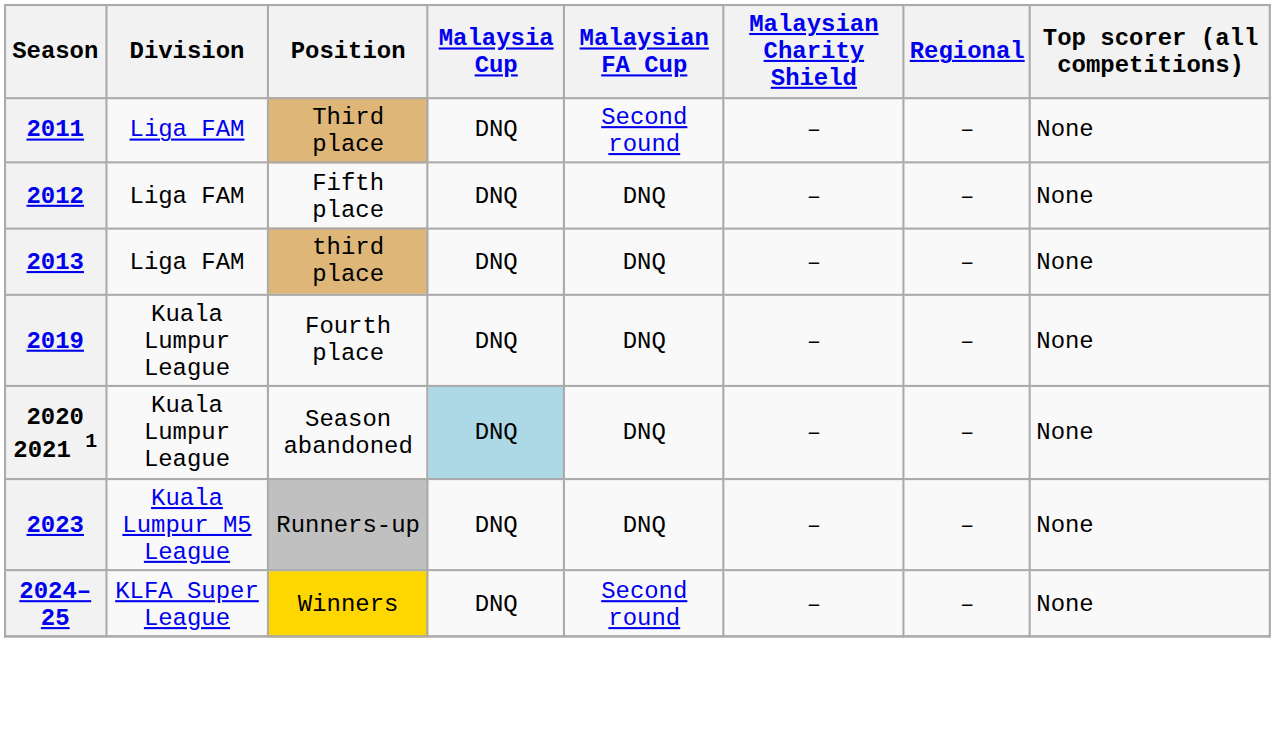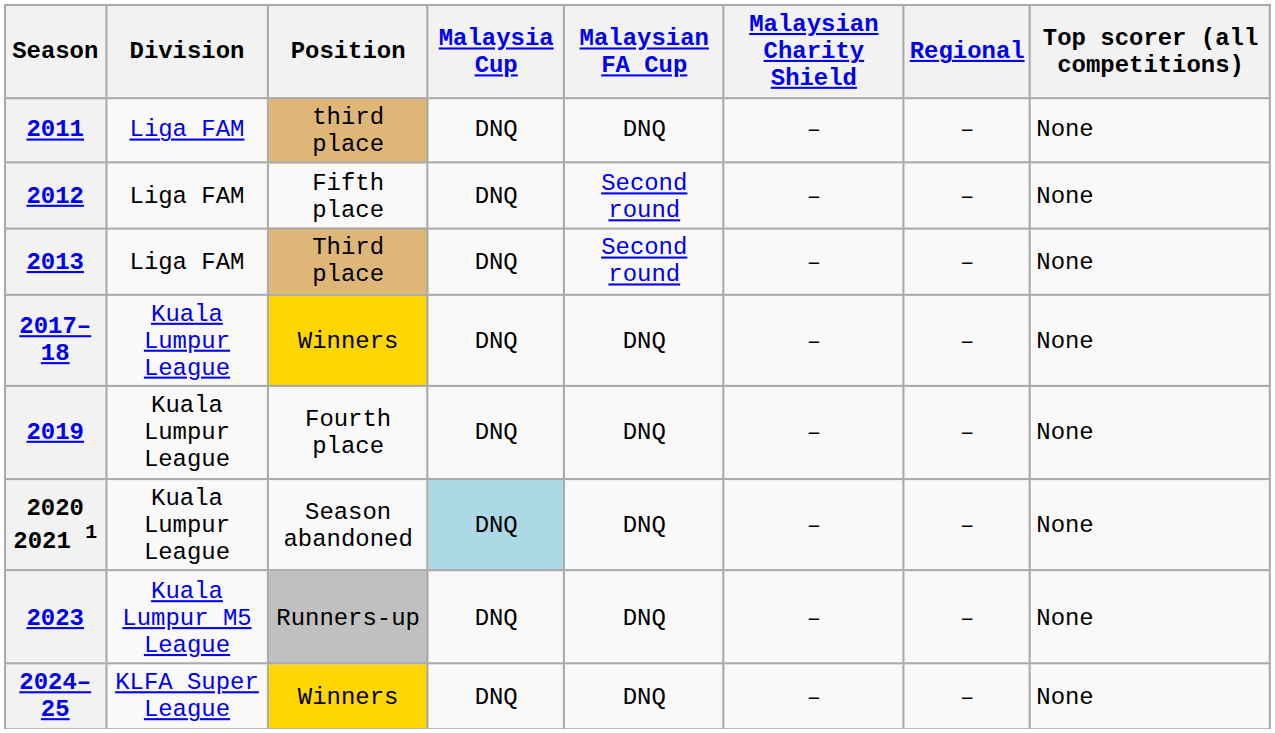2011 | Position: Third place -> third place
2011 | Malaysian FA Cup: Second round -> DNQ
2012 | Malaysian FA Cup: DNQ -> Second round
2013 | Position: third place -> Third place
2013 | Malaysian FA Cup: DNQ -> Second round
+ row: 2017–18 | Kuala Lumpur League | Winners | DNQ | DNQ | – | – | None
2024–25 | Malaysian FA Cup: Second round -> DNQ
